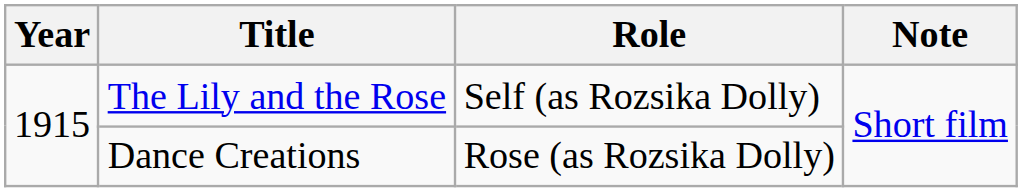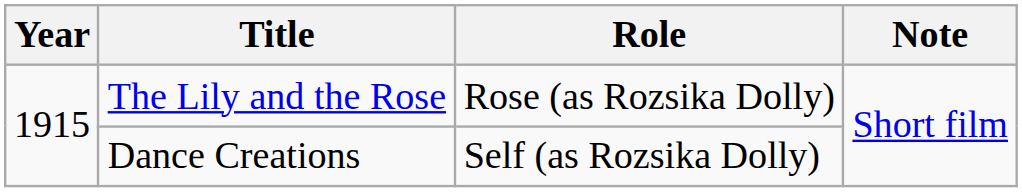The Lily and the Rose | Role: Self (as Rozsika Dolly) -> Rose (as Rozsika Dolly)
Dance Creations | Role: Rose (as Rozsika Dolly) -> Self (as Rozsika Dolly)
